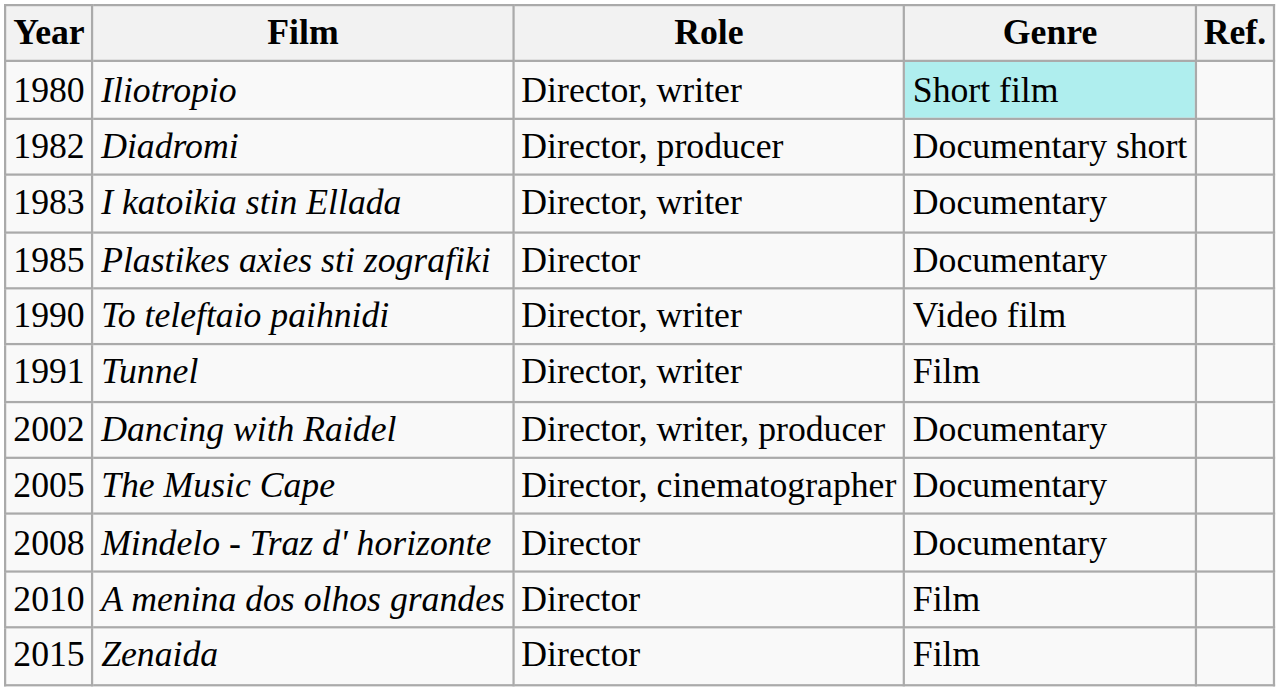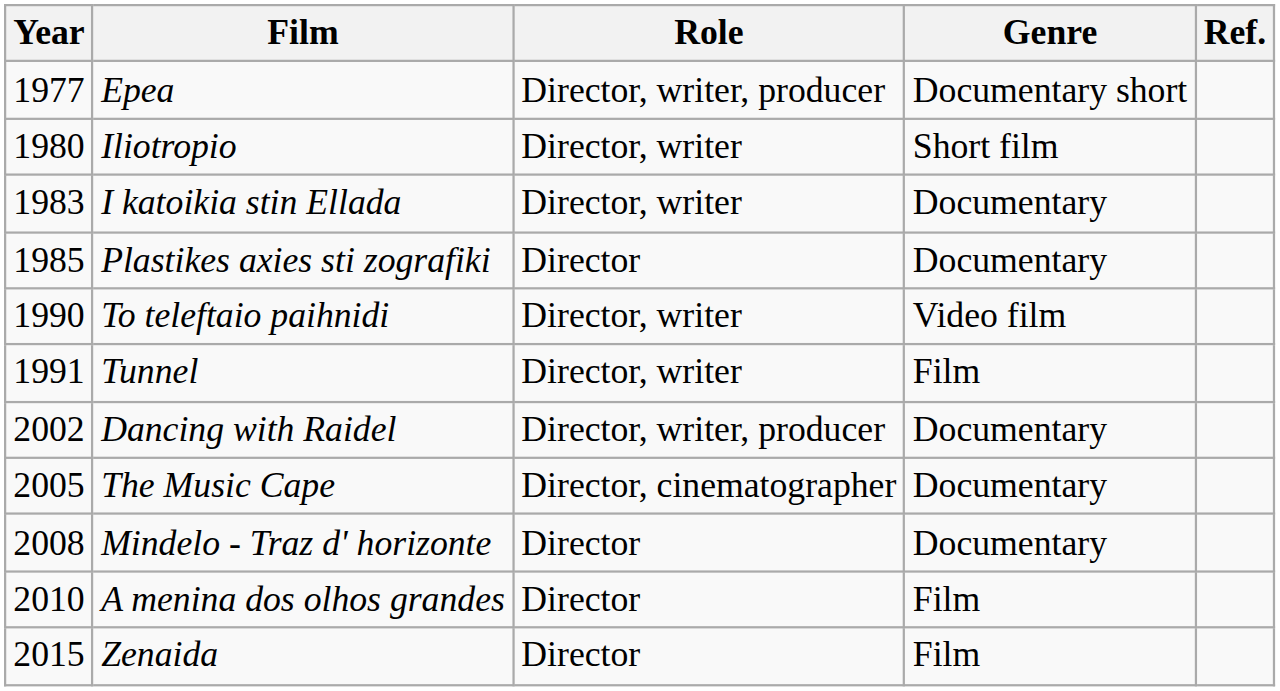+ row: 1977 | Epea | Director, writer, producer | Documentary short
Iliotropio | Genre: paleturquoise background -> no background
- row: 1982 | Diadromi | Director, producer | Documentary short
